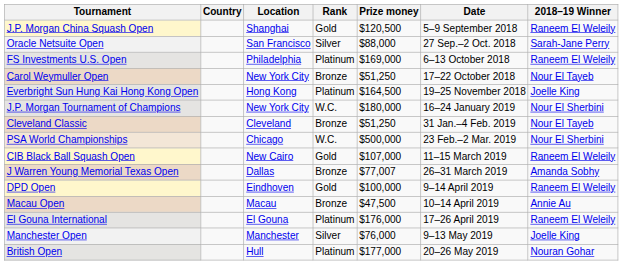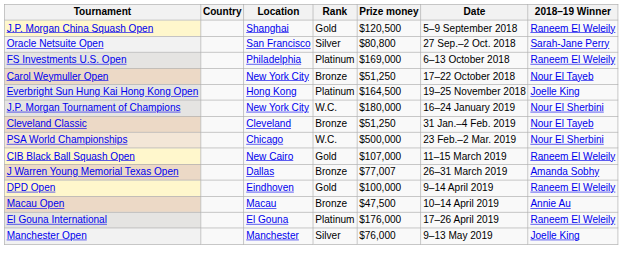Oracle Netsuite Open | Prize money: $88,000 -> $80,800
- row: British Open | Hull | Platinum | $177,000 | 20–26 May 2019 | Nouran Gohar
